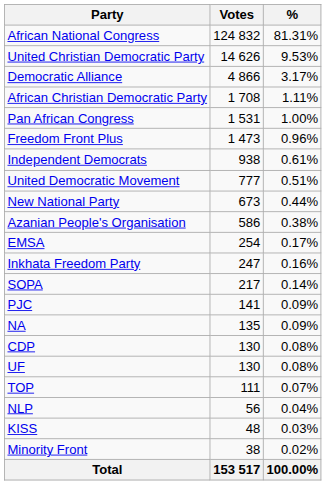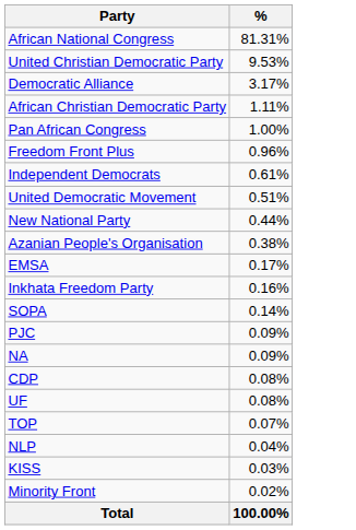- column: Votes | 124 832 | 14 626 | 4 866 | 1 708 | 1 531 | 1 473 | 938 | 777 | 673 | 586 | 254 | 247 | 217 | 141 | 135 | 130 | 130 | 111 | 56 | 48 | 38 | 153 517
